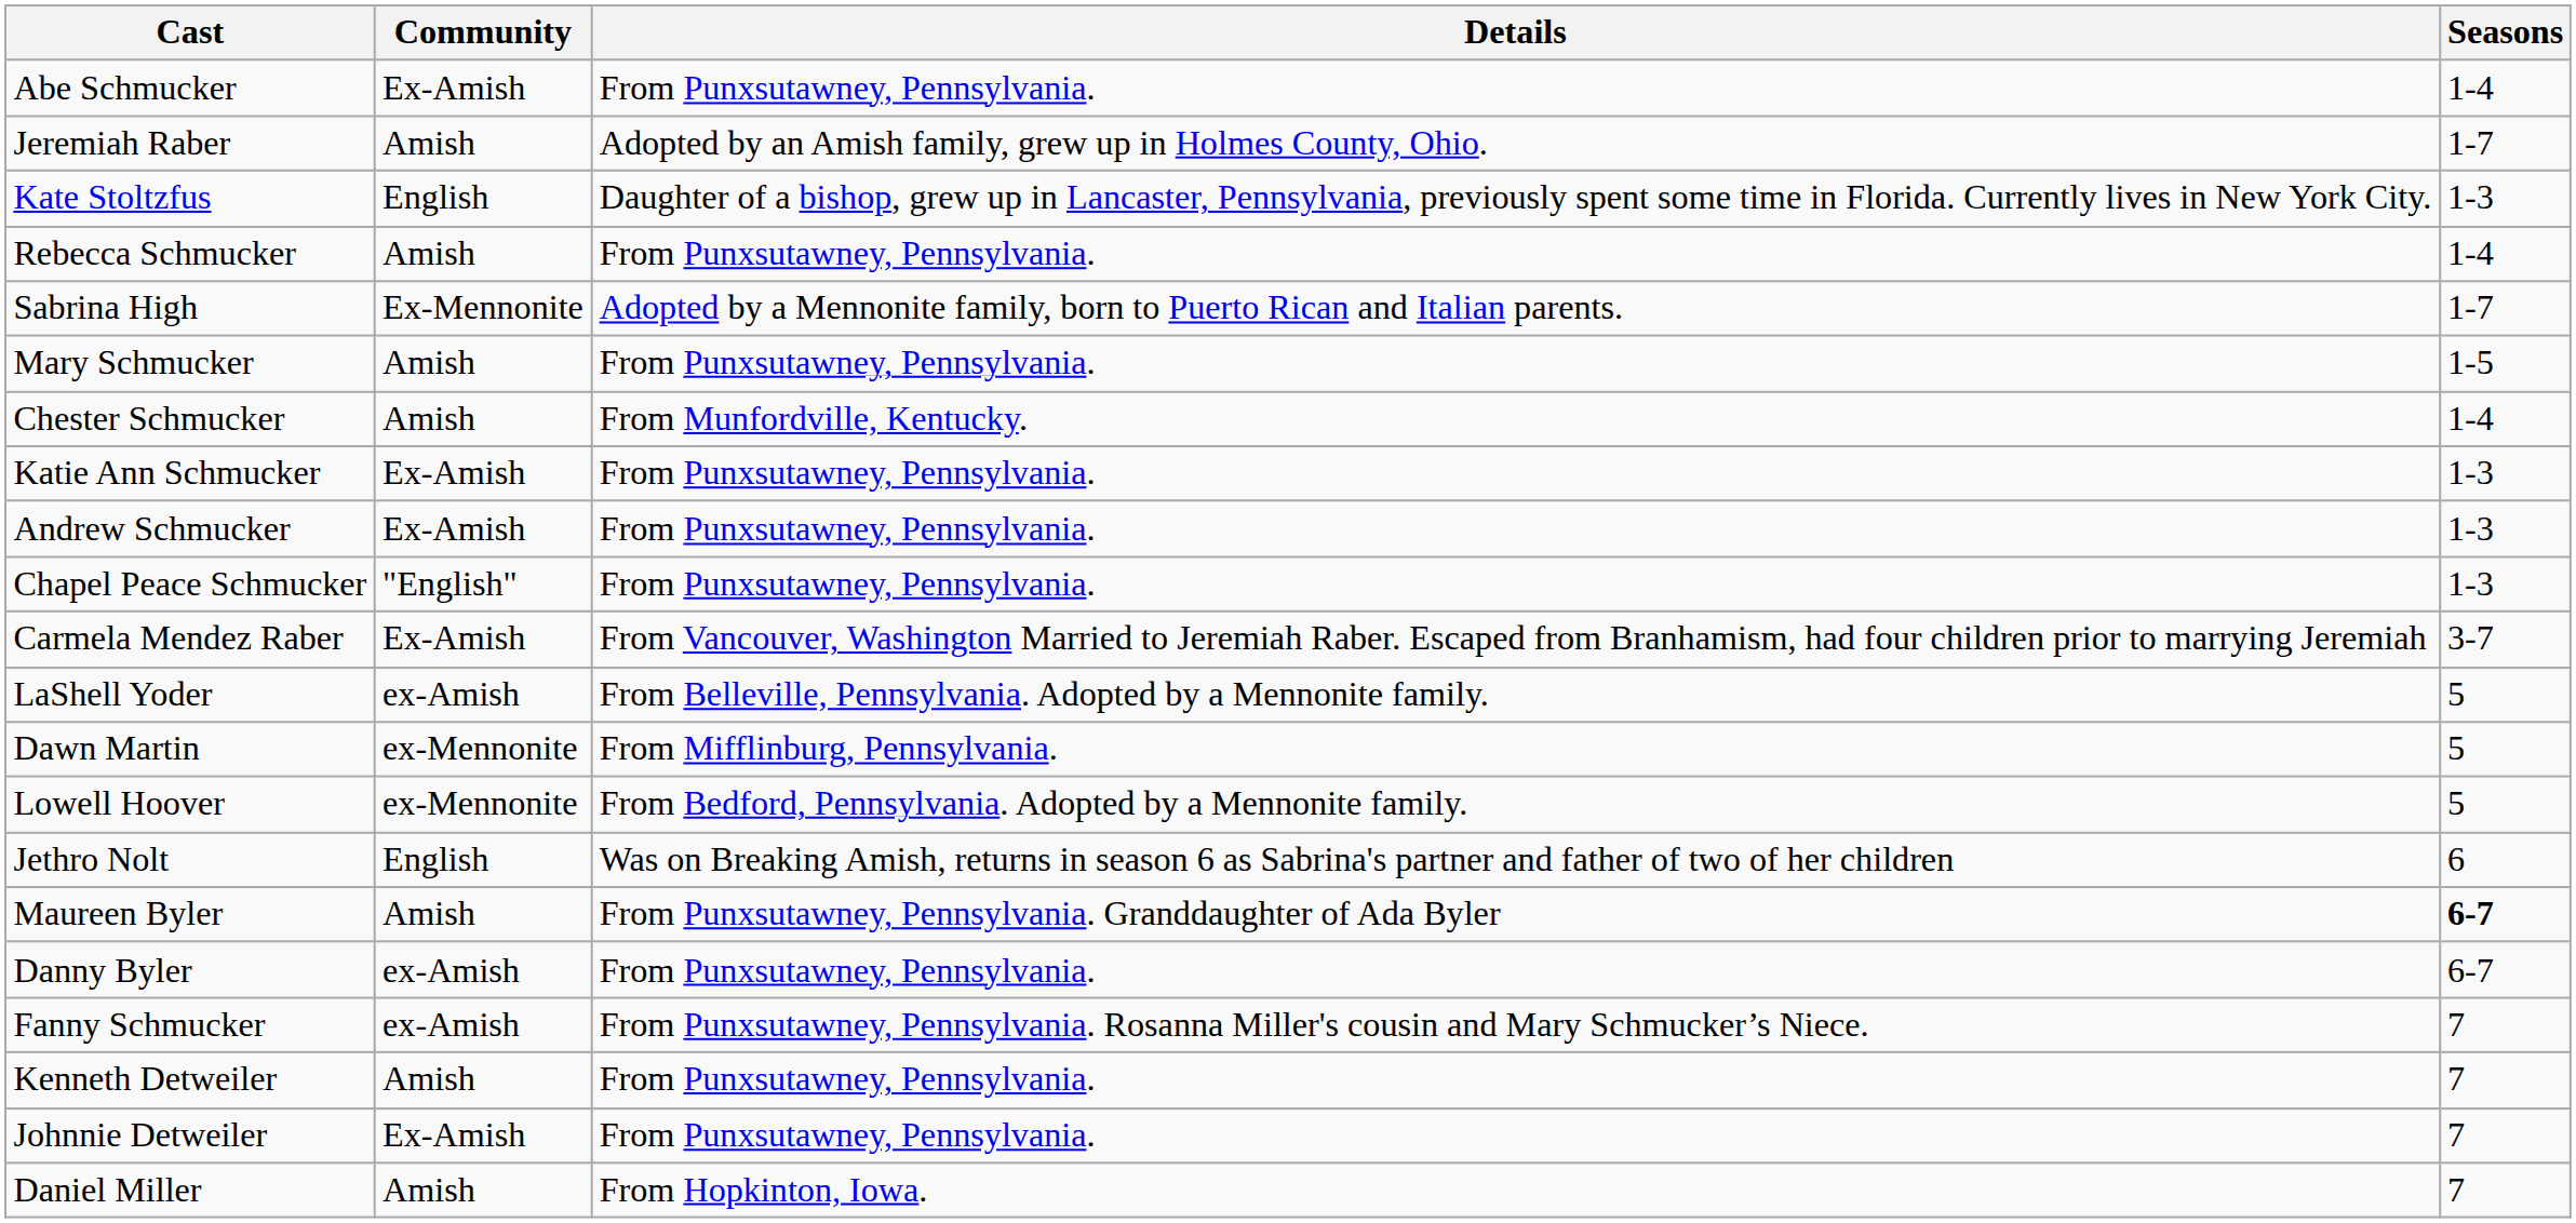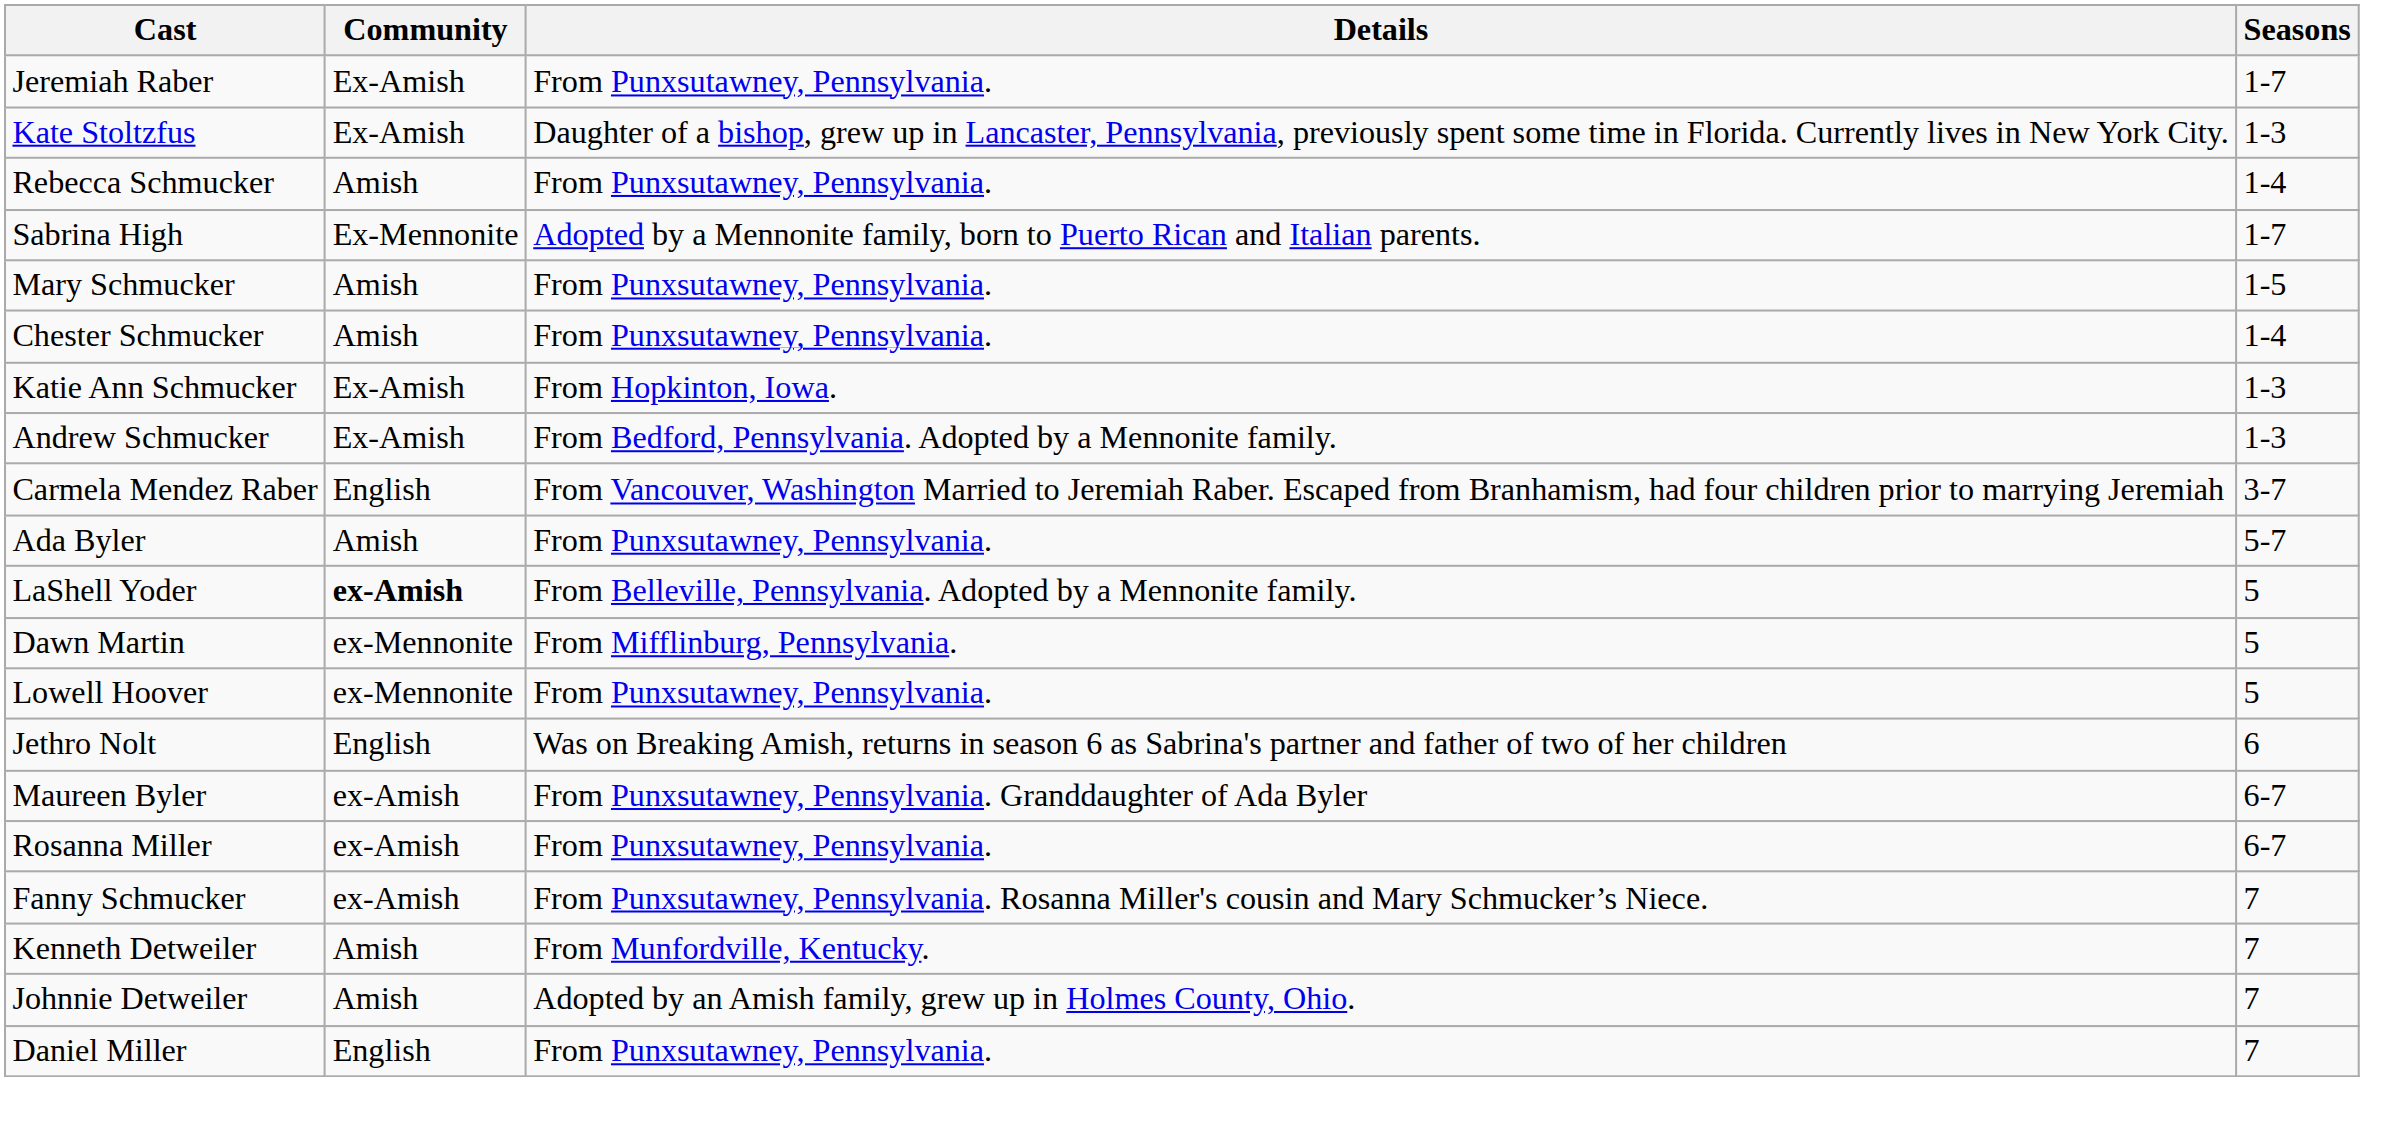- row: Abe Schmucker | Ex-Amish | From Punxsutawney, Pennsylvania. | 1-4
Jeremiah Raber | Community: Amish -> Ex-Amish
Jeremiah Raber | Details: Adopted by an Amish family, grew up in Holmes County, Ohio. -> From Punxsutawney, Pennsylvania.
Kate Stoltzfus | Community: English -> Ex-Amish
Chester Schmucker | Details: From Munfordville, Kentucky. -> From Punxsutawney, Pennsylvania.
Katie Ann Schmucker | Details: From Punxsutawney, Pennsylvania. -> From Hopkinton, Iowa.
Andrew Schmucker | Details: From Punxsutawney, Pennsylvania. -> From Bedford, Pennsylvania. Adopted by a Mennonite family.
- row: Chapel Peace Schmucker | "English" | From Punxsutawney, Pennsylvania. | 1-3
Carmela Mendez Raber | Community: Ex-Amish -> English
+ row: Ada Byler | Amish | From Punxsutawney, Pennsylvania. | 5-7
LaShell Yoder | Community: normal -> bold
Lowell Hoover | Details: From Bedford, Pennsylvania. Adopted by a Mennonite family. -> From Punxsutawney, Pennsylvania.
Maureen Byler | Community: Amish -> ex-Amish
Maureen Byler | Seasons: bold -> normal
+ row: Rosanna Miller | ex-Amish | From Punxsutawney, Pennsylvania. | 6-7
- row: Danny Byler | ex-Amish | From Punxsutawney, Pennsylvania. | 6-7
Kenneth Detweiler | Details: From Punxsutawney, Pennsylvania. -> From Munfordville, Kentucky.
Johnnie Detweiler | Community: Ex-Amish -> Amish
Johnnie Detweiler | Details: From Punxsutawney, Pennsylvania. -> Adopted by an Amish family, grew up in Holmes County, Ohio.
Daniel Miller | Community: Amish -> English
Daniel Miller | Details: From Hopkinton, Iowa. -> From Punxsutawney, Pennsylvania.
